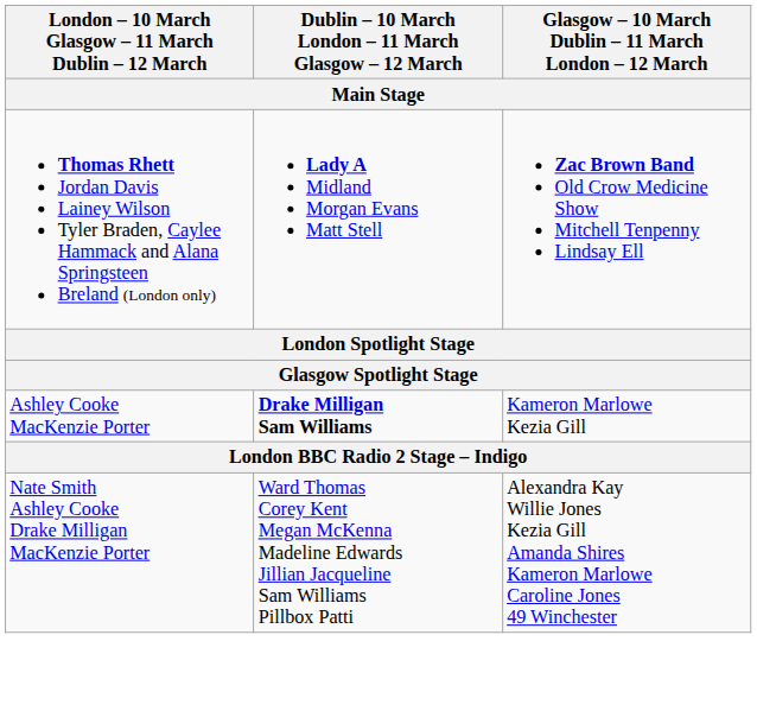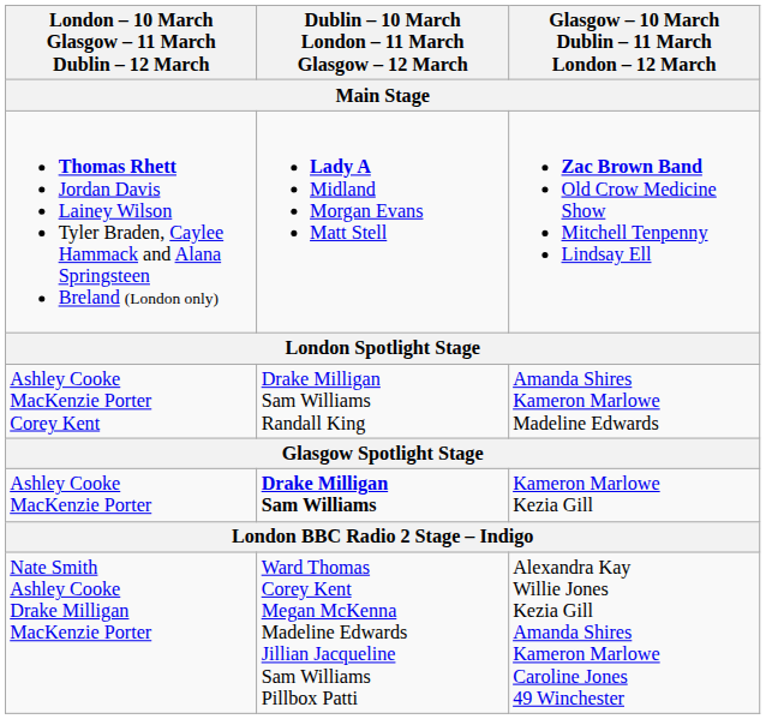+ row: Ashley Cooke MacKenzie Porter Corey Kent | Drake Milligan Sam Williams Randall King | Amanda Shires Kameron Marlowe Madeline Edwards
